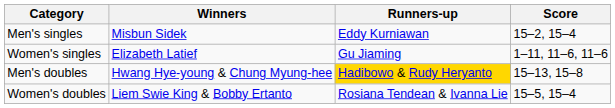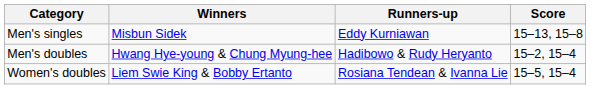Men's singles | Score: 15–2, 15–4 -> 15–13, 15–8
- row: Women's singles | Elizabeth Latief | Gu Jiaming | 1–11, 11–6, 11–6
Men's doubles | Runners-up: gold background -> no background
Men's doubles | Score: 15–13, 15–8 -> 15–2, 15–4
